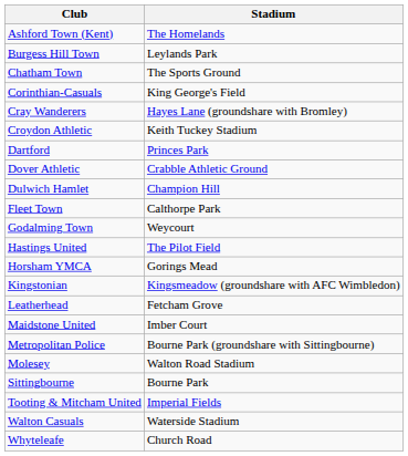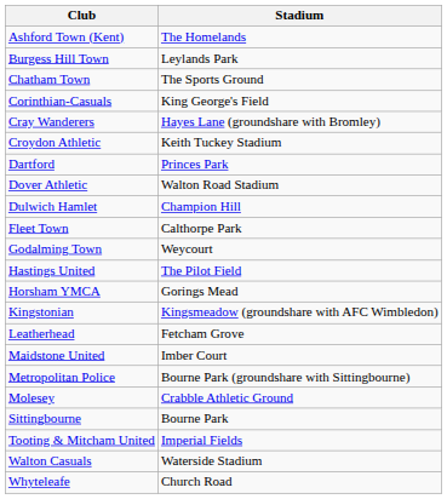Dover Athletic | Stadium: Crabble Athletic Ground -> Walton Road Stadium
Molesey | Stadium: Walton Road Stadium -> Crabble Athletic Ground
